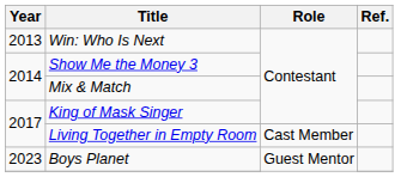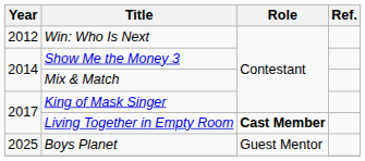Win: Who Is Next | Year: 2013 -> 2012
Living Together in Empty Room | Role: normal -> bold
Boys Planet | Year: 2023 -> 2025
